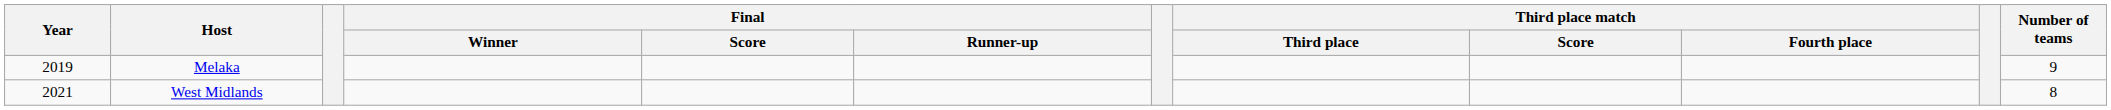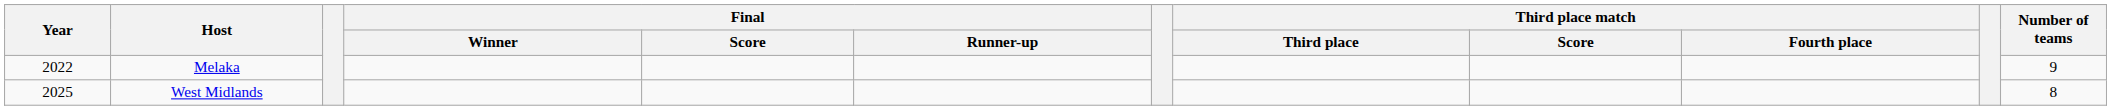Melaka | Year: 2019 -> 2022
West Midlands | Year: 2021 -> 2025
